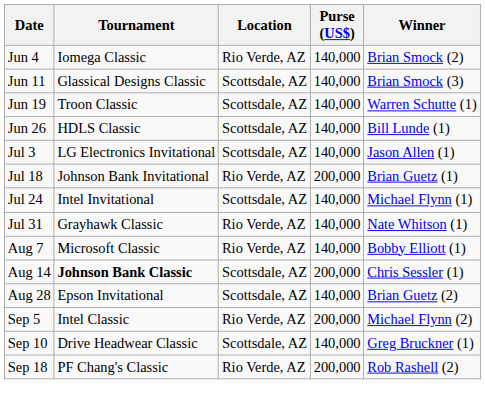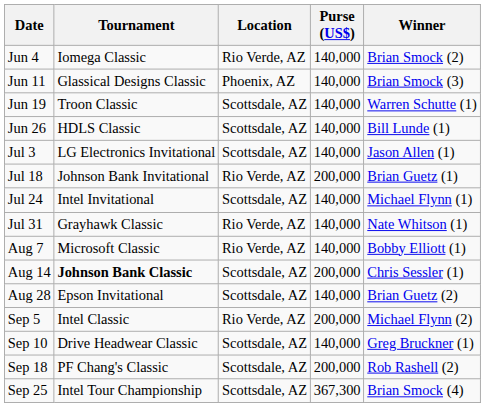Jun 11 | Location: Scottsdale, AZ -> Phoenix, AZ
Sep 18 | Location: Rio Verde, AZ -> Scottsdale, AZ
+ row: Sep 25 | Intel Tour Championship | Scottsdale, AZ | 367,300 | Brian Smock (4)
